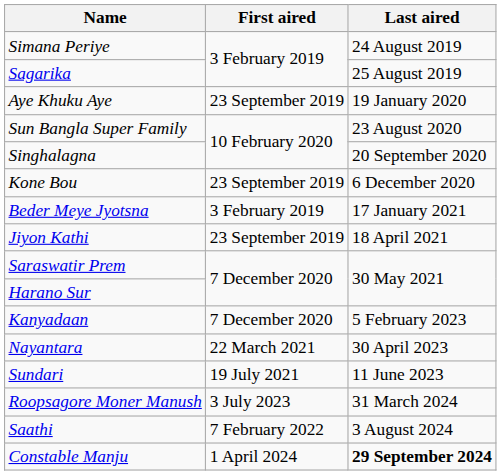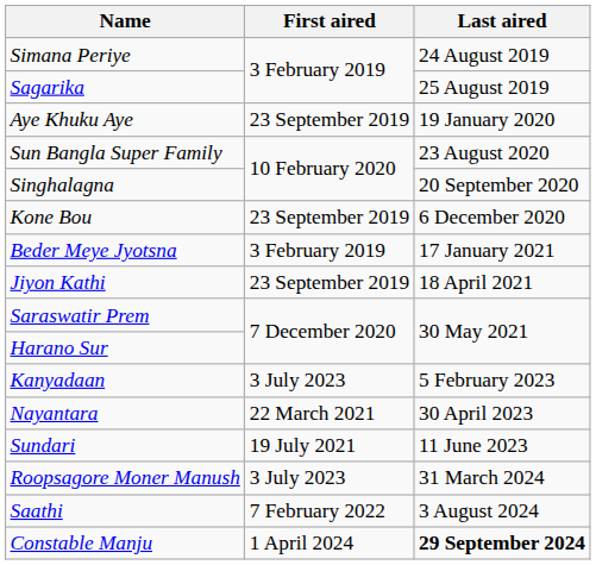Kanyadaan | First aired: 7 December 2020 -> 3 July 2023
